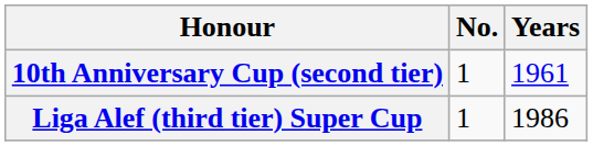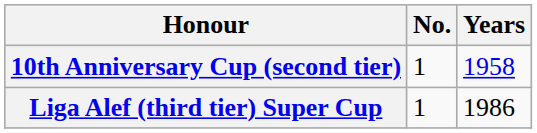10th Anniversary Cup (second tier) | Years: 1961 -> 1958
